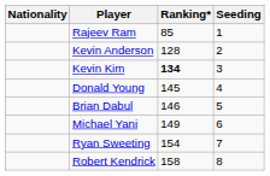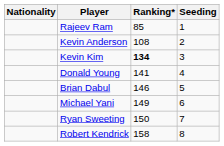Kevin Anderson | Ranking*: 128 -> 108
Donald Young | Ranking*: 145 -> 141
Ryan Sweeting | Ranking*: 154 -> 150
